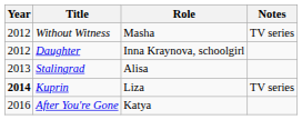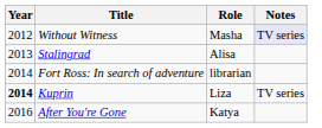Without Witness | Notes: no background -> lavender background
- row: 2012 | Daughter | Inna Kraynova, schoolgirl
+ row: 2014 | Fort Ross: In search of adventure | librarian
